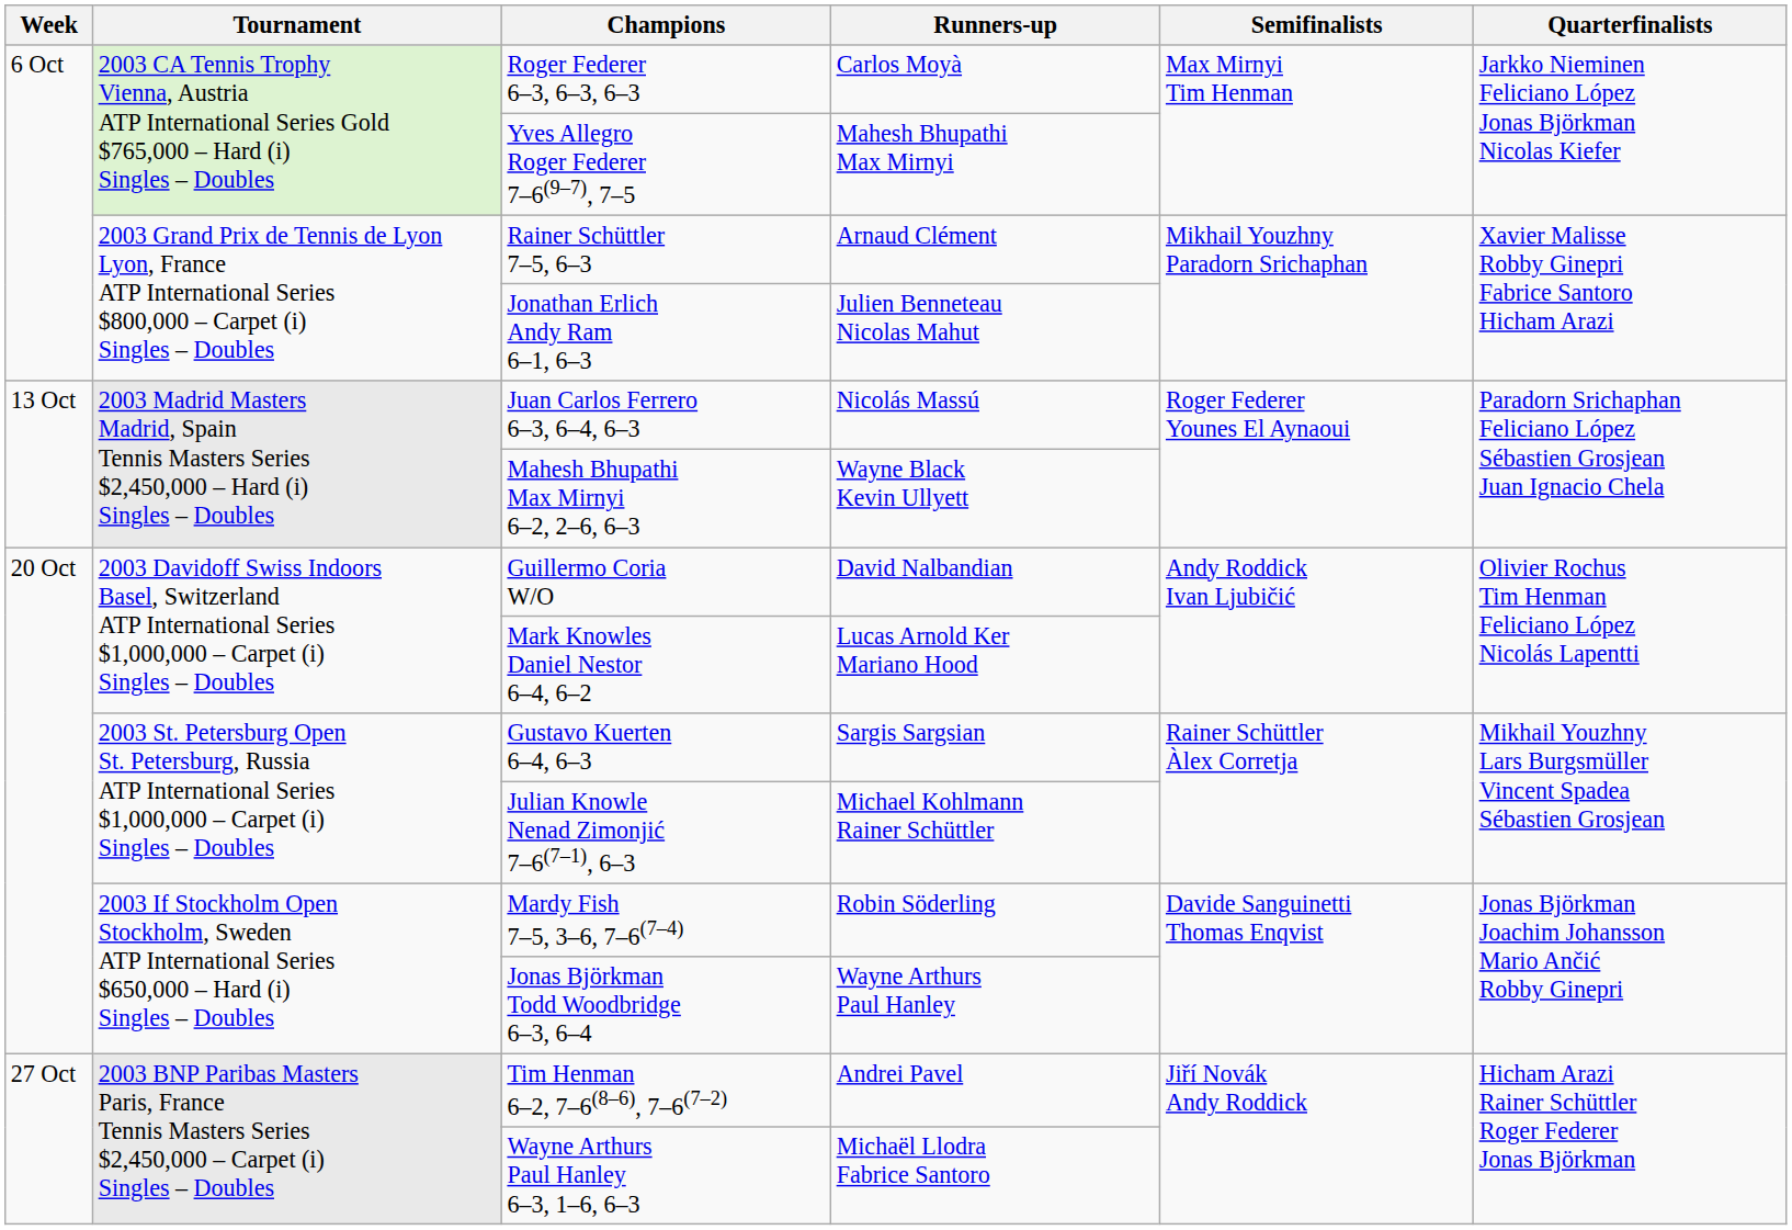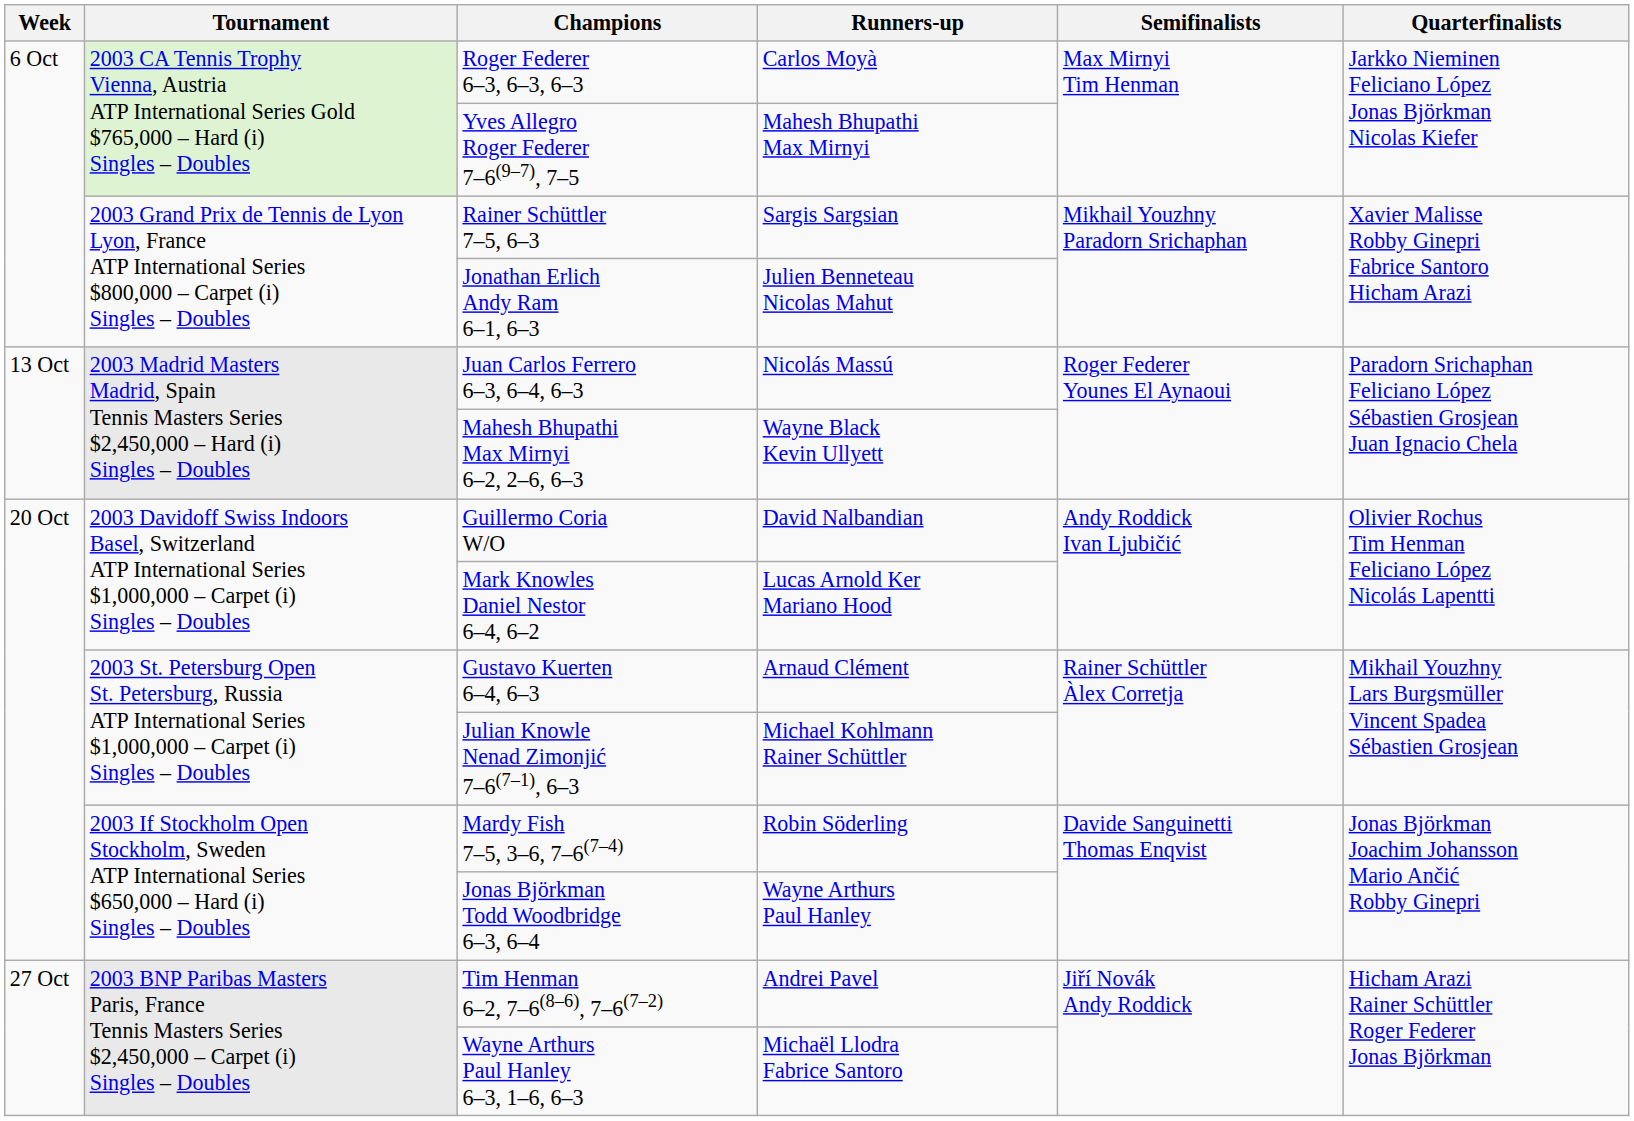Rainer Schüttler 7–5, 6–3 | Runners-up: Arnaud Clément -> Sargis Sargsian
Gustavo Kuerten 6–4, 6–3 | Runners-up: Sargis Sargsian -> Arnaud Clément
